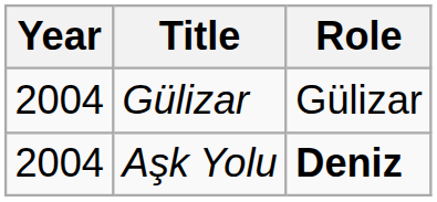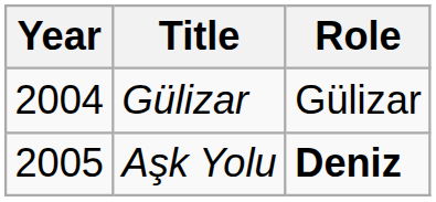Aşk Yolu | Year: 2004 -> 2005
